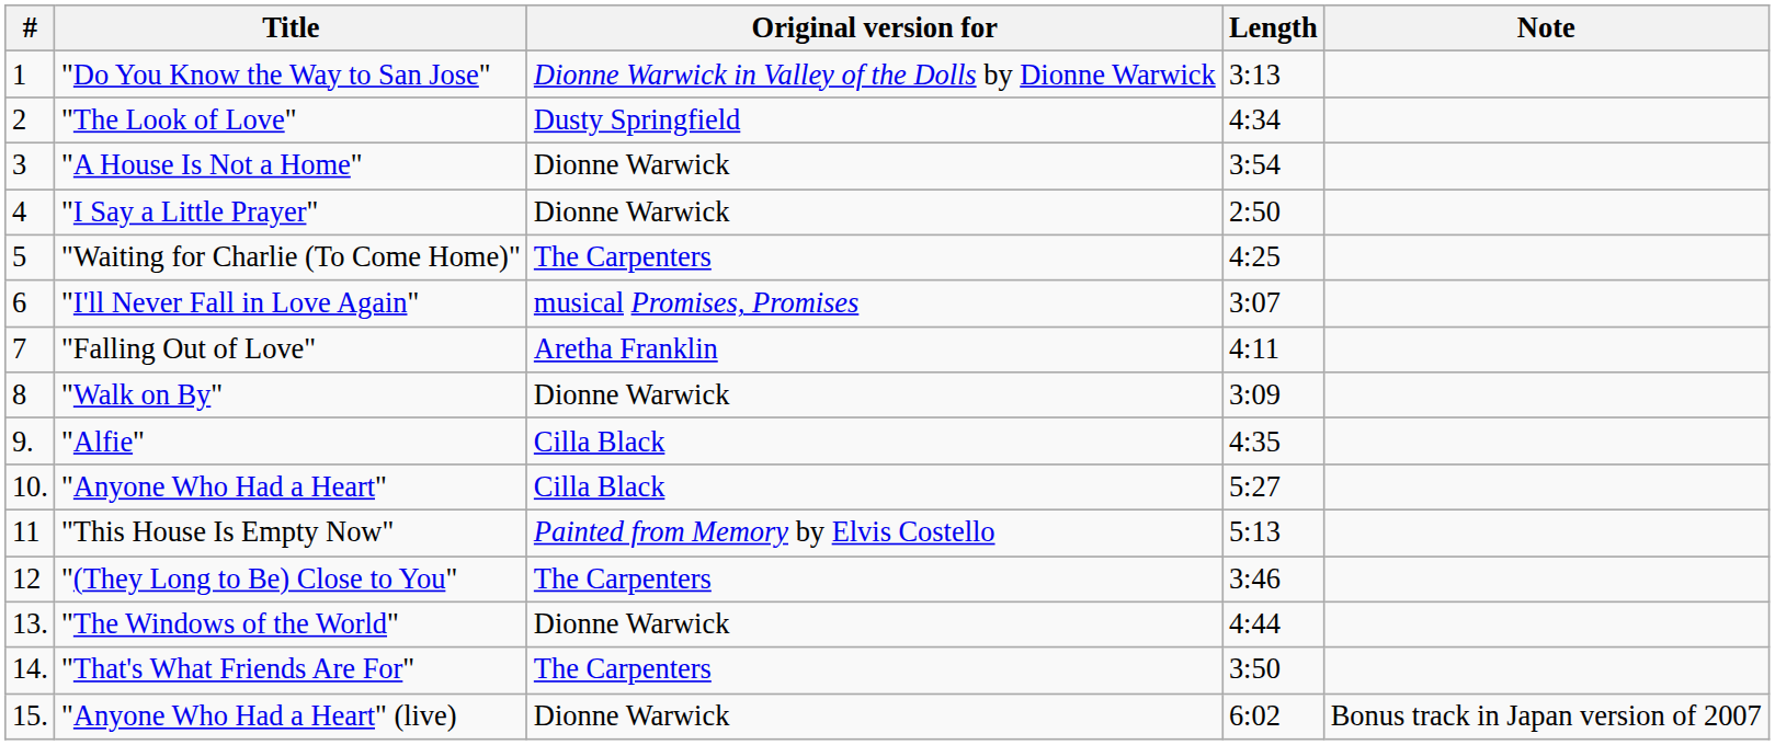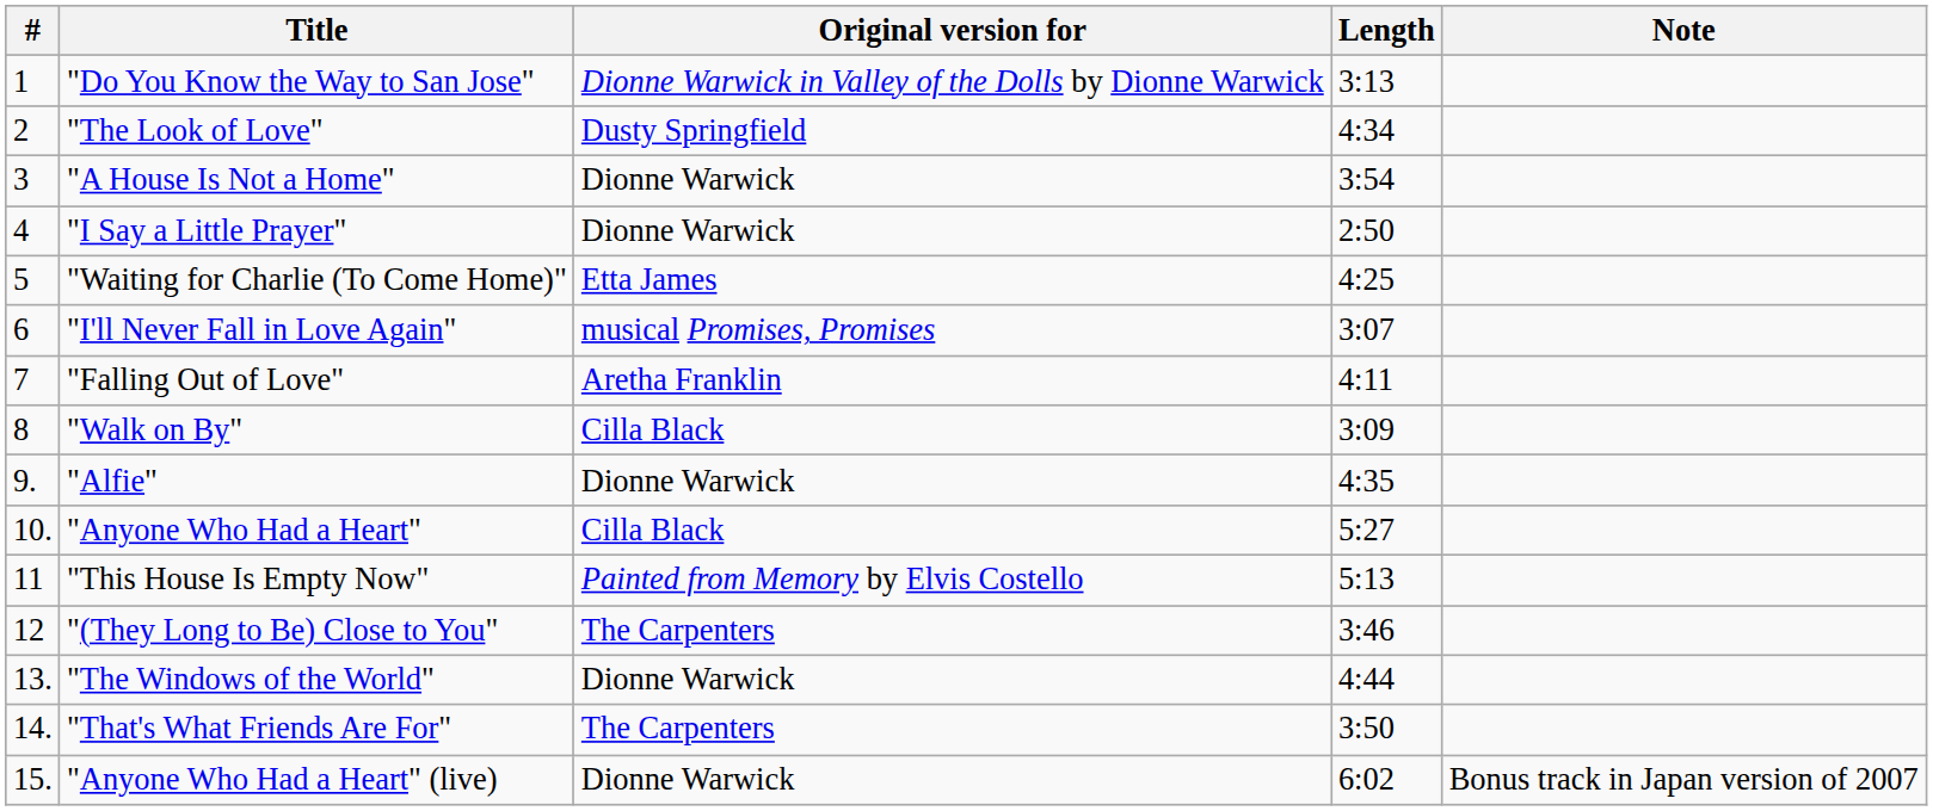"Waiting for Charlie (To Come Home)" | Original version for: The Carpenters -> Etta James
"Walk on By" | Original version for: Dionne Warwick -> Cilla Black
"Alfie" | Original version for: Cilla Black -> Dionne Warwick
